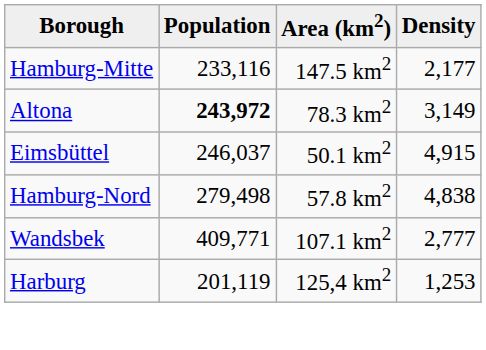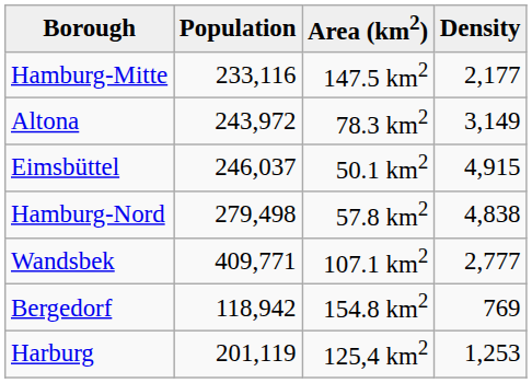Altona | Population: bold -> normal
+ row: Bergedorf | 118,942 | 154.8 km2 | 769
